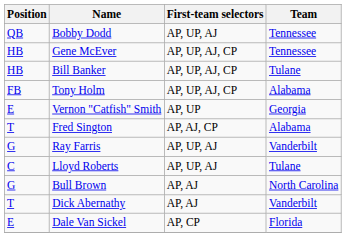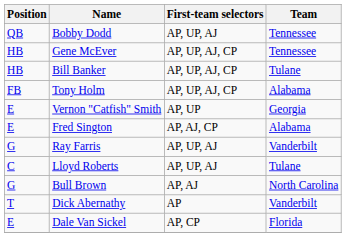Fred Sington | Position: T -> E
Dick Abernathy | First-team selectors: AP, AJ -> AP
